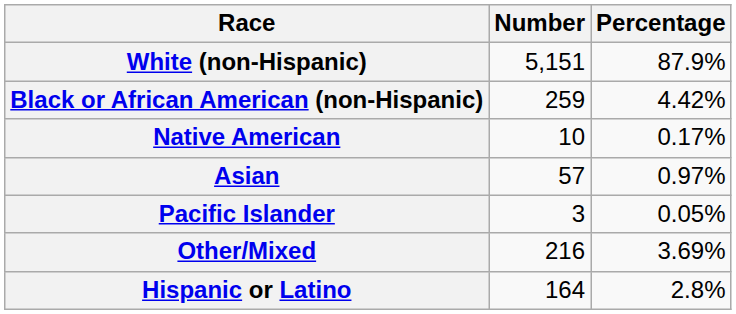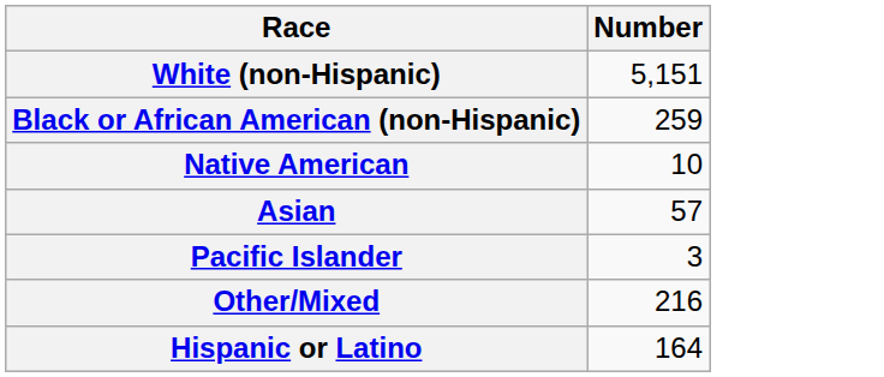- column: Percentage | 87.9% | 4.42% | 0.17% | 0.97% | 0.05% | 3.69% | 2.8%
